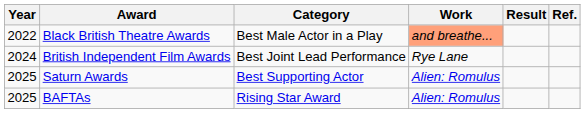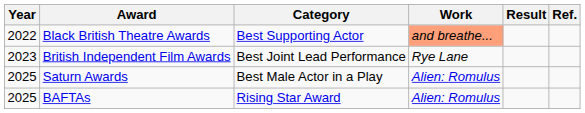Black British Theatre Awards | Category: Best Male Actor in a Play -> Best Supporting Actor
British Independent Film Awards | Year: 2024 -> 2023
Saturn Awards | Category: Best Supporting Actor -> Best Male Actor in a Play
